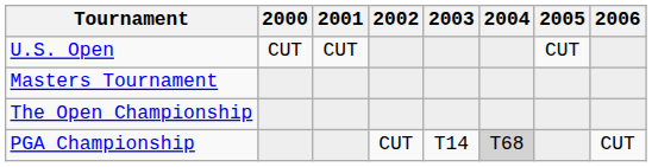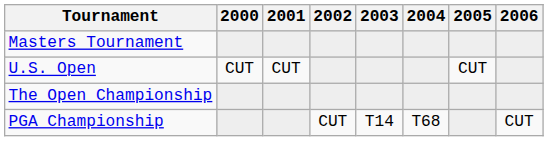rows swapped: Masters Tournament <-> U.S. Open
PGA Championship | 2004: lightgrey background -> no background
